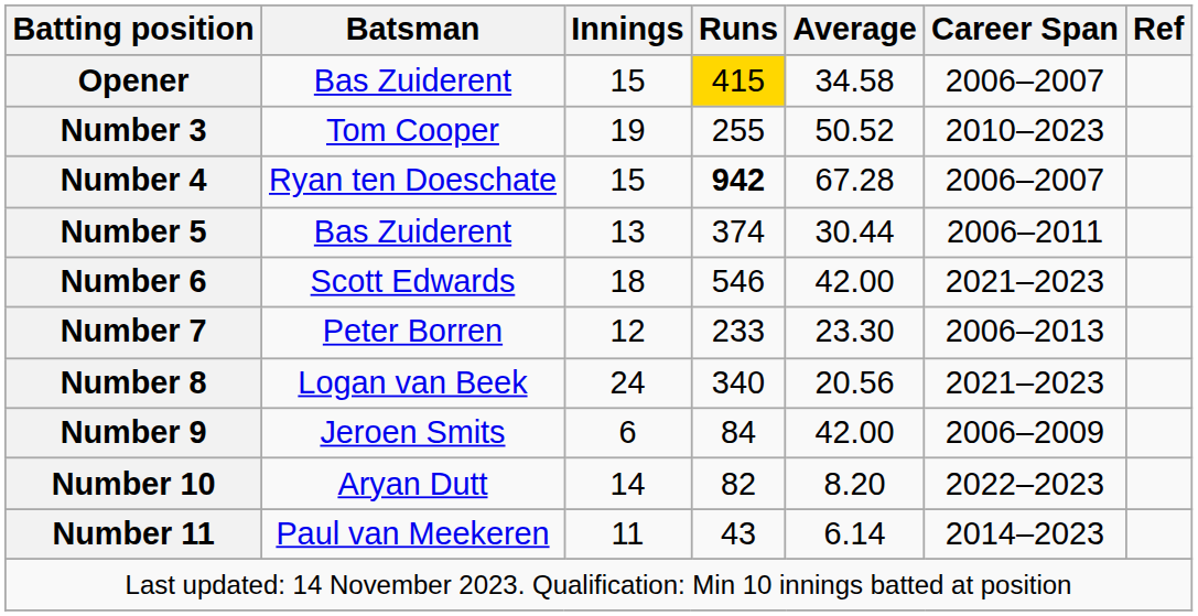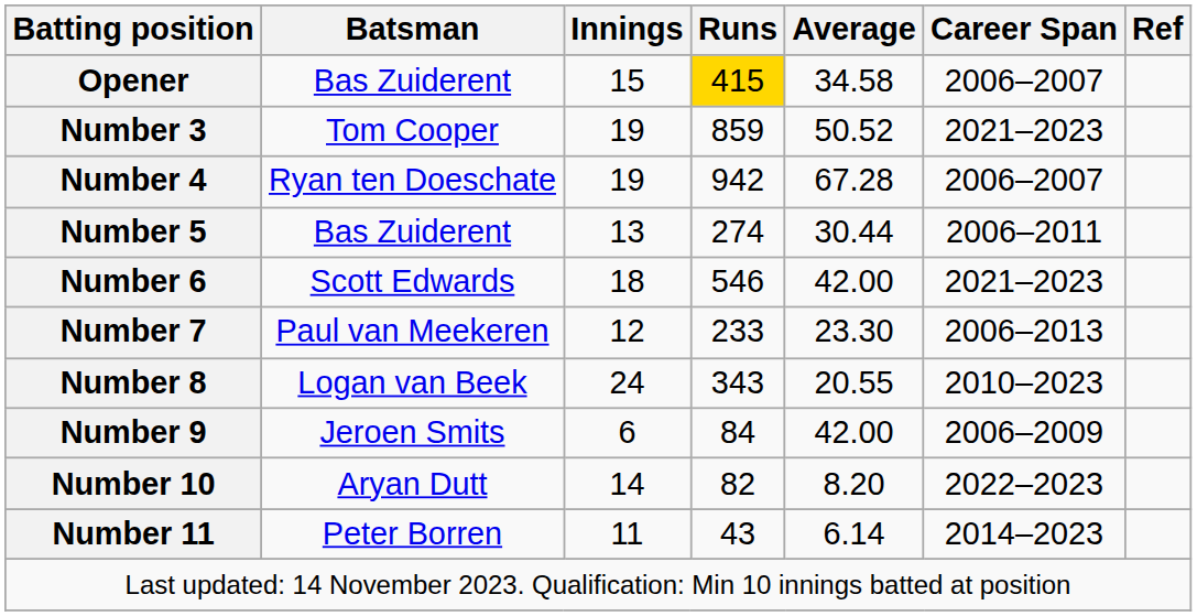Number 3 | Runs: 255 -> 859
Number 3 | Career Span: 2010–2023 -> 2021–2023
Number 4 | Innings: 15 -> 19
Number 4 | Runs: bold -> normal
Number 5 | Runs: 374 -> 274
Number 7 | Batsman: Peter Borren -> Paul van Meekeren
Number 8 | Runs: 340 -> 343
Number 8 | Average: 20.56 -> 20.55
Number 8 | Career Span: 2021–2023 -> 2010–2023
Number 11 | Batsman: Paul van Meekeren -> Peter Borren
